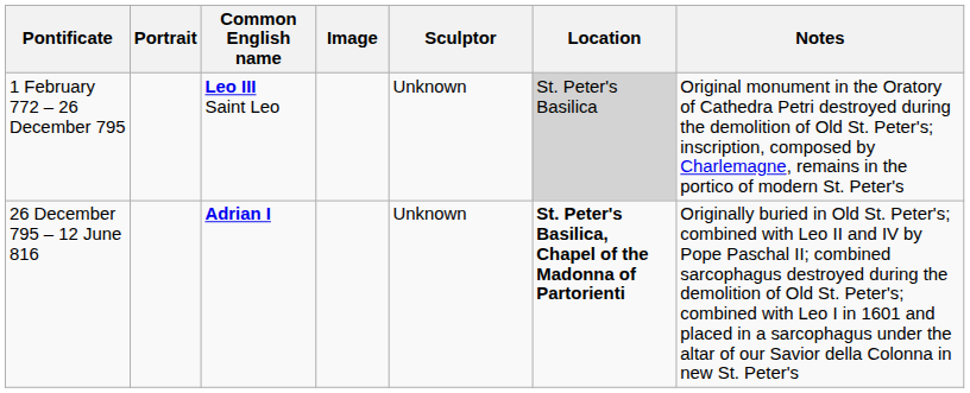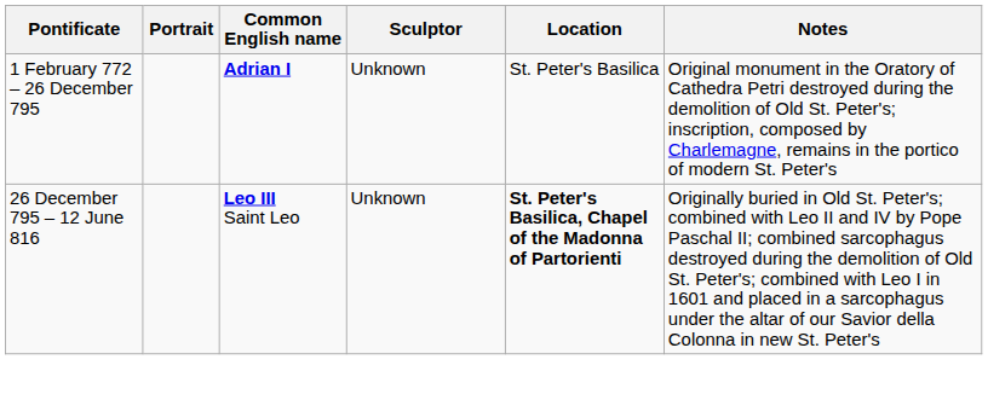- column: Image
1 February 772 – 26 December 795 | Common English name: Leo III Saint Leo -> Adrian I
1 February 772 – 26 December 795 | Location: lightgrey background -> no background
26 December 795 – 12 June 816 | Common English name: Adrian I -> Leo III Saint Leo
